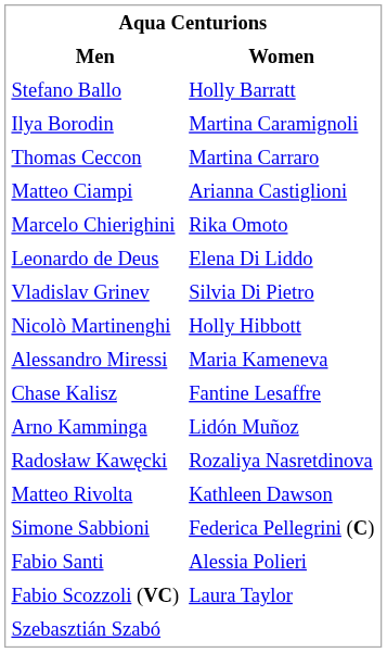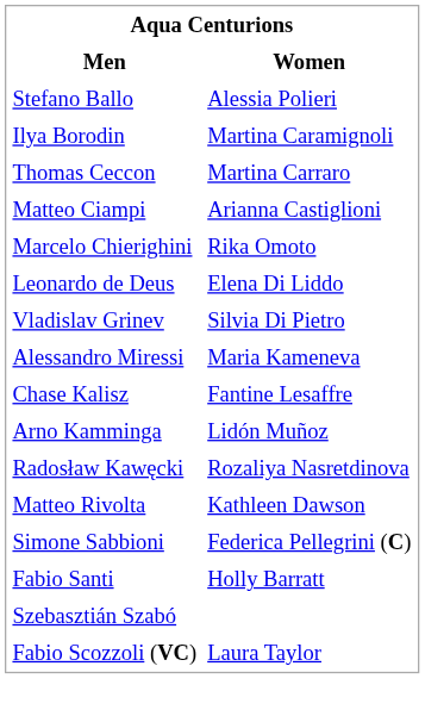Stefano Ballo | Women: Holly Barratt -> Alessia Polieri
- row: Nicolò Martinenghi | Holly Hibbott
Fabio Santi | Women: Alessia Polieri -> Holly Barratt
rows swapped: Fabio Scozzoli (VC) <-> Szebasztián Szabó
